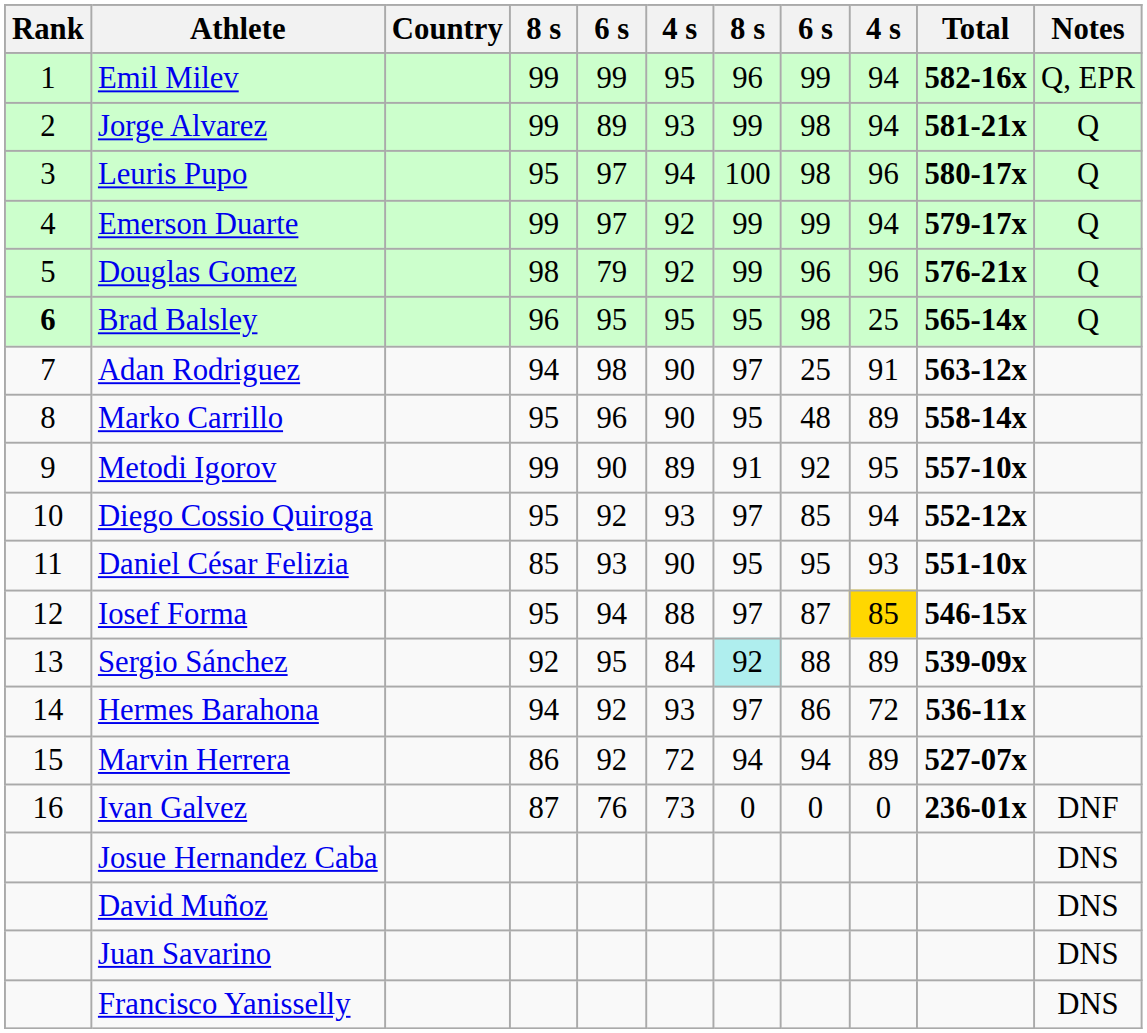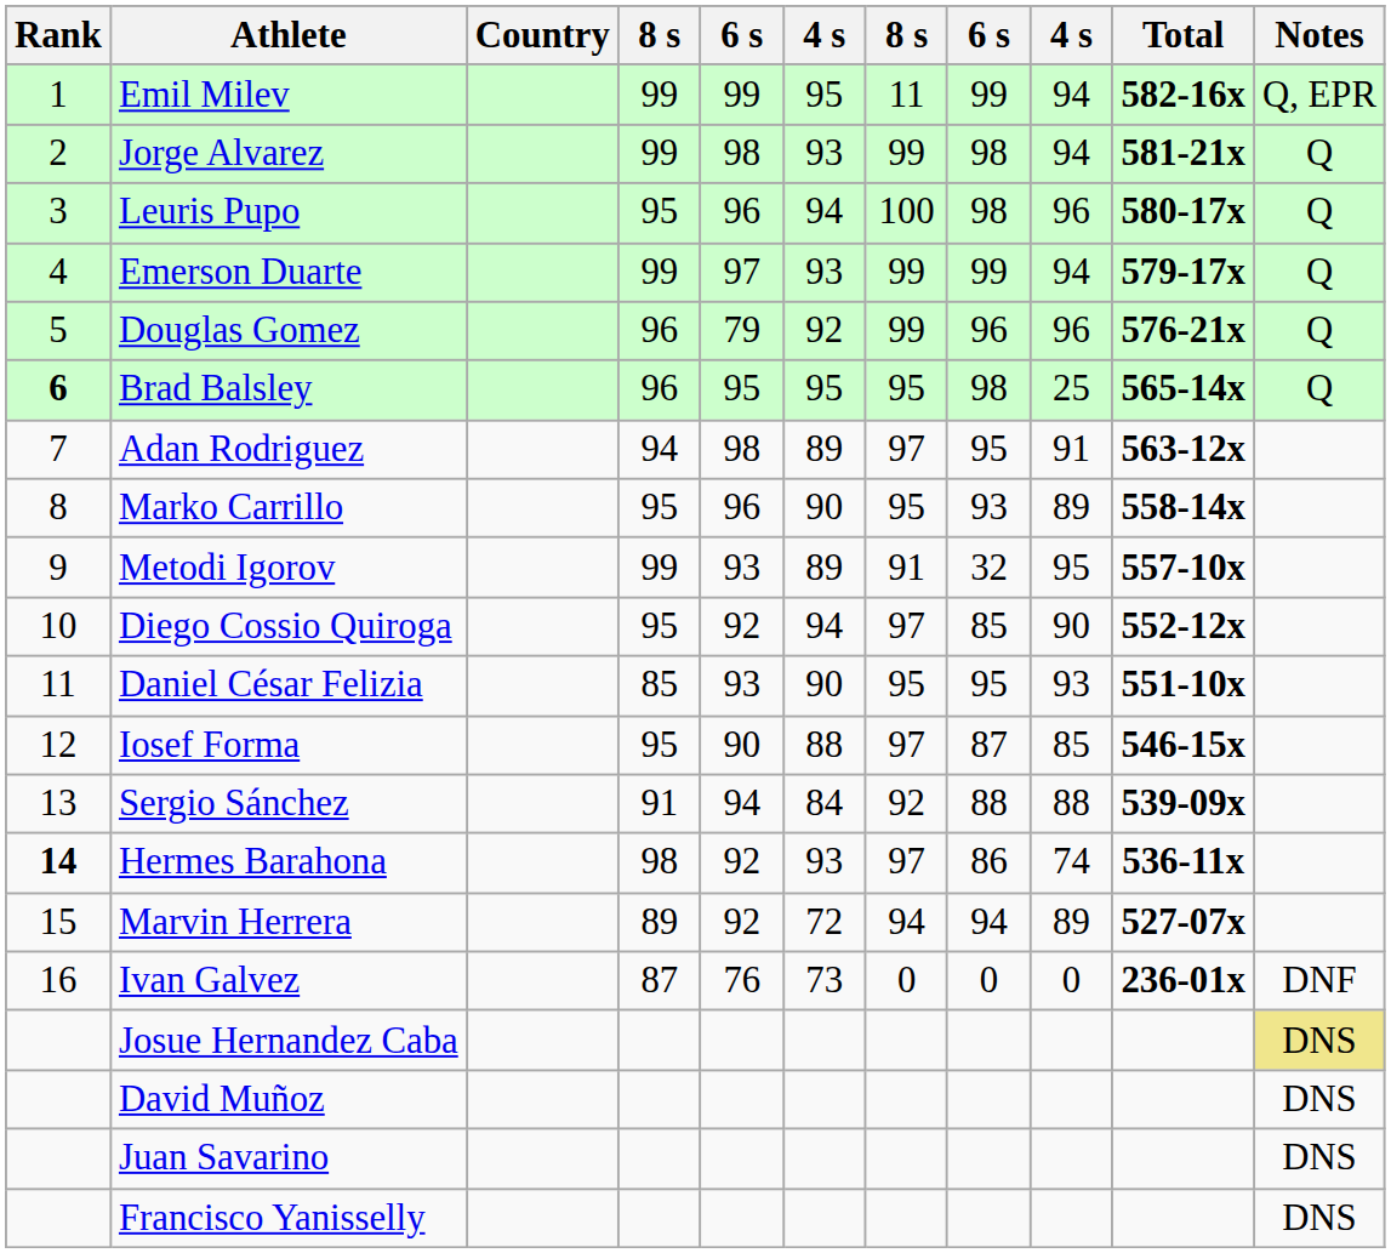Emil Milev | column 7: 96 -> 11
Jorge Alvarez | column 5: 89 -> 98
Leuris Pupo | column 5: 97 -> 96
Emerson Duarte | column 6: 92 -> 93
Douglas Gomez | column 4: 98 -> 96
Adan Rodriguez | column 6: 90 -> 89
Adan Rodriguez | column 8: 25 -> 95
Marko Carrillo | column 8: 48 -> 93
Metodi Igorov | column 5: 90 -> 93
Metodi Igorov | column 8: 92 -> 32
Diego Cossio Quiroga | column 6: 93 -> 94
Diego Cossio Quiroga | column 9: 94 -> 90
Iosef Forma | column 5: 94 -> 90
Iosef Forma | column 9: gold background -> no background
Sergio Sánchez | column 4: 92 -> 91
Sergio Sánchez | column 5: 95 -> 94
Sergio Sánchez | column 7: paleturquoise background -> no background
Sergio Sánchez | column 9: 89 -> 88
Hermes Barahona | Rank: normal -> bold
Hermes Barahona | column 4: 94 -> 98
Hermes Barahona | column 9: 72 -> 74
Marvin Herrera | column 4: 86 -> 89
Josue Hernandez Caba | Notes: no background -> khaki background
